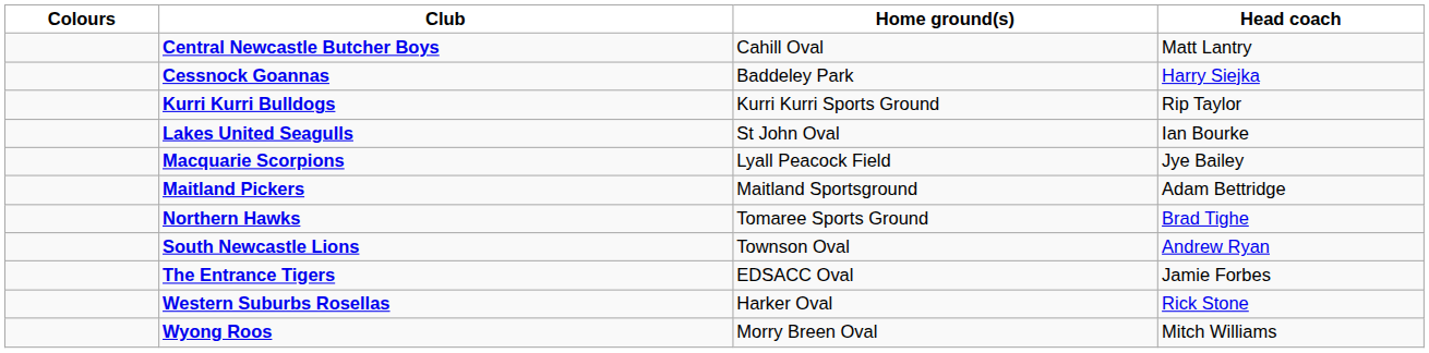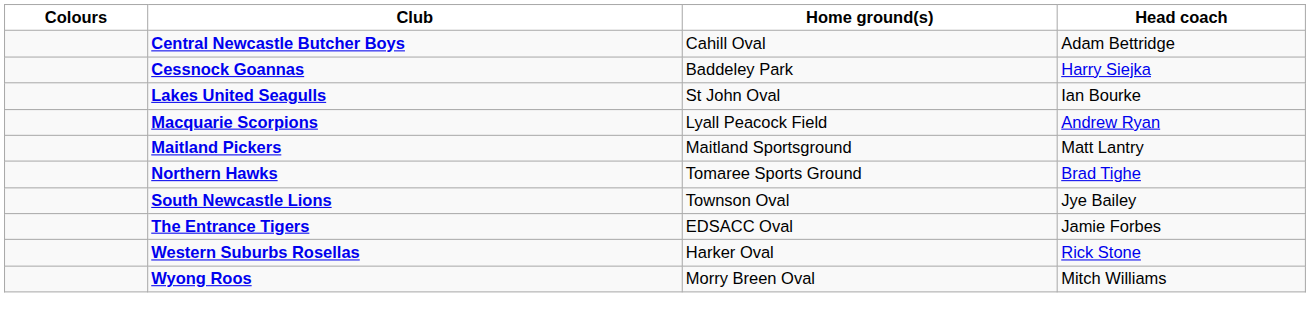Central Newcastle Butcher Boys | Head coach: Matt Lantry -> Adam Bettridge
- row: Kurri Kurri Bulldogs | Kurri Kurri Sports Ground | Rip Taylor
Macquarie Scorpions | Head coach: Jye Bailey -> Andrew Ryan
Maitland Pickers | Head coach: Adam Bettridge -> Matt Lantry
South Newcastle Lions | Head coach: Andrew Ryan -> Jye Bailey
